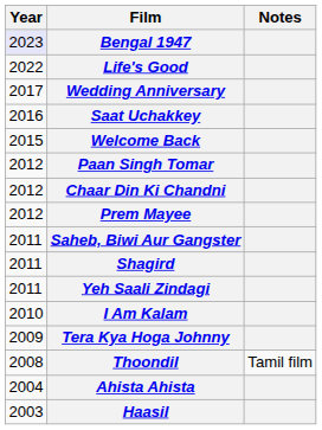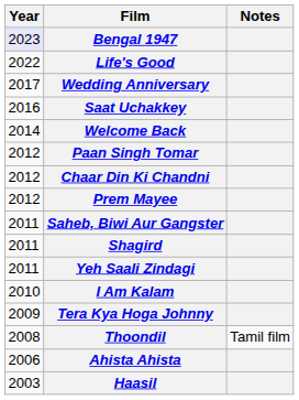Welcome Back | Year: 2015 -> 2014
Ahista Ahista | Year: 2004 -> 2006
